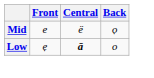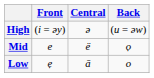+ row: High | (i = ǝy) | ǝ | (u = ǝw)
Low | Central: bold -> normal
